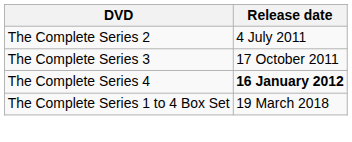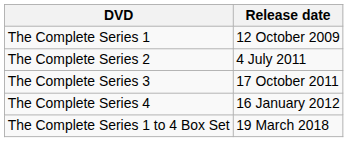+ row: The Complete Series 1 | 12 October 2009
The Complete Series 4 | Release date: bold -> normal
